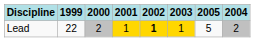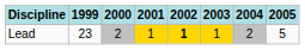columns swapped: 2004 <-> 2005
Lead | 1999: 22 -> 23
